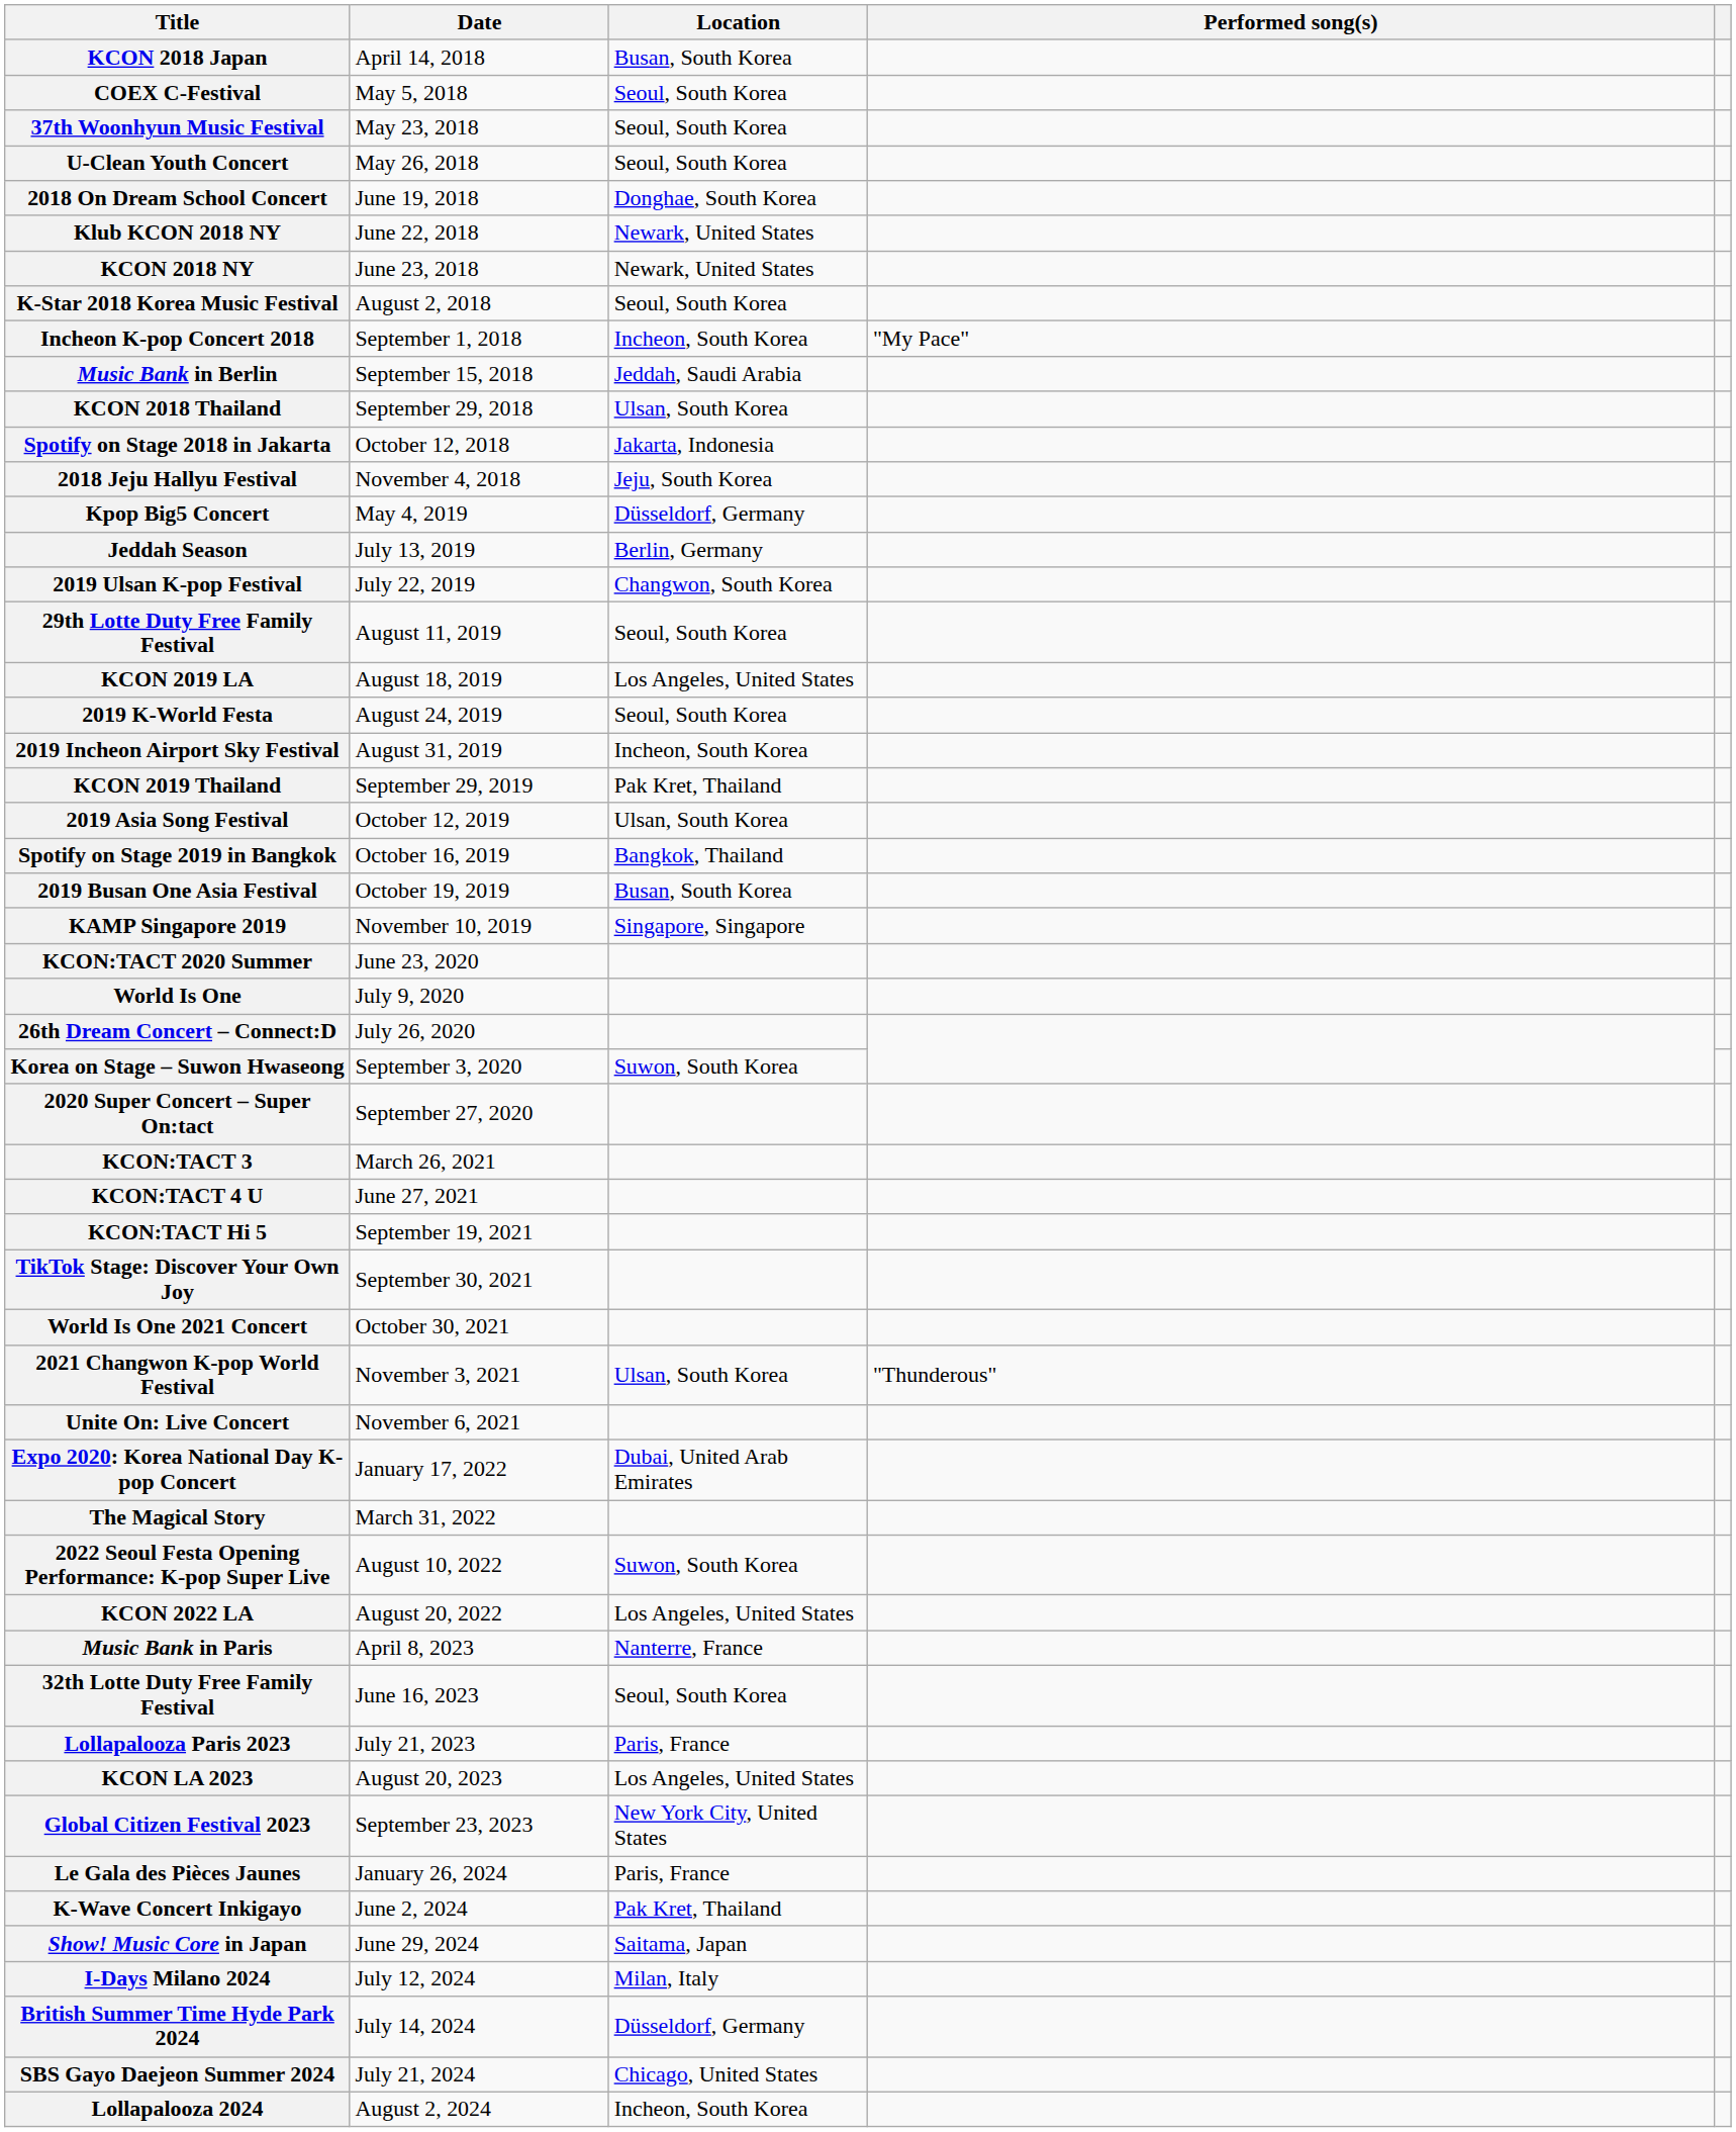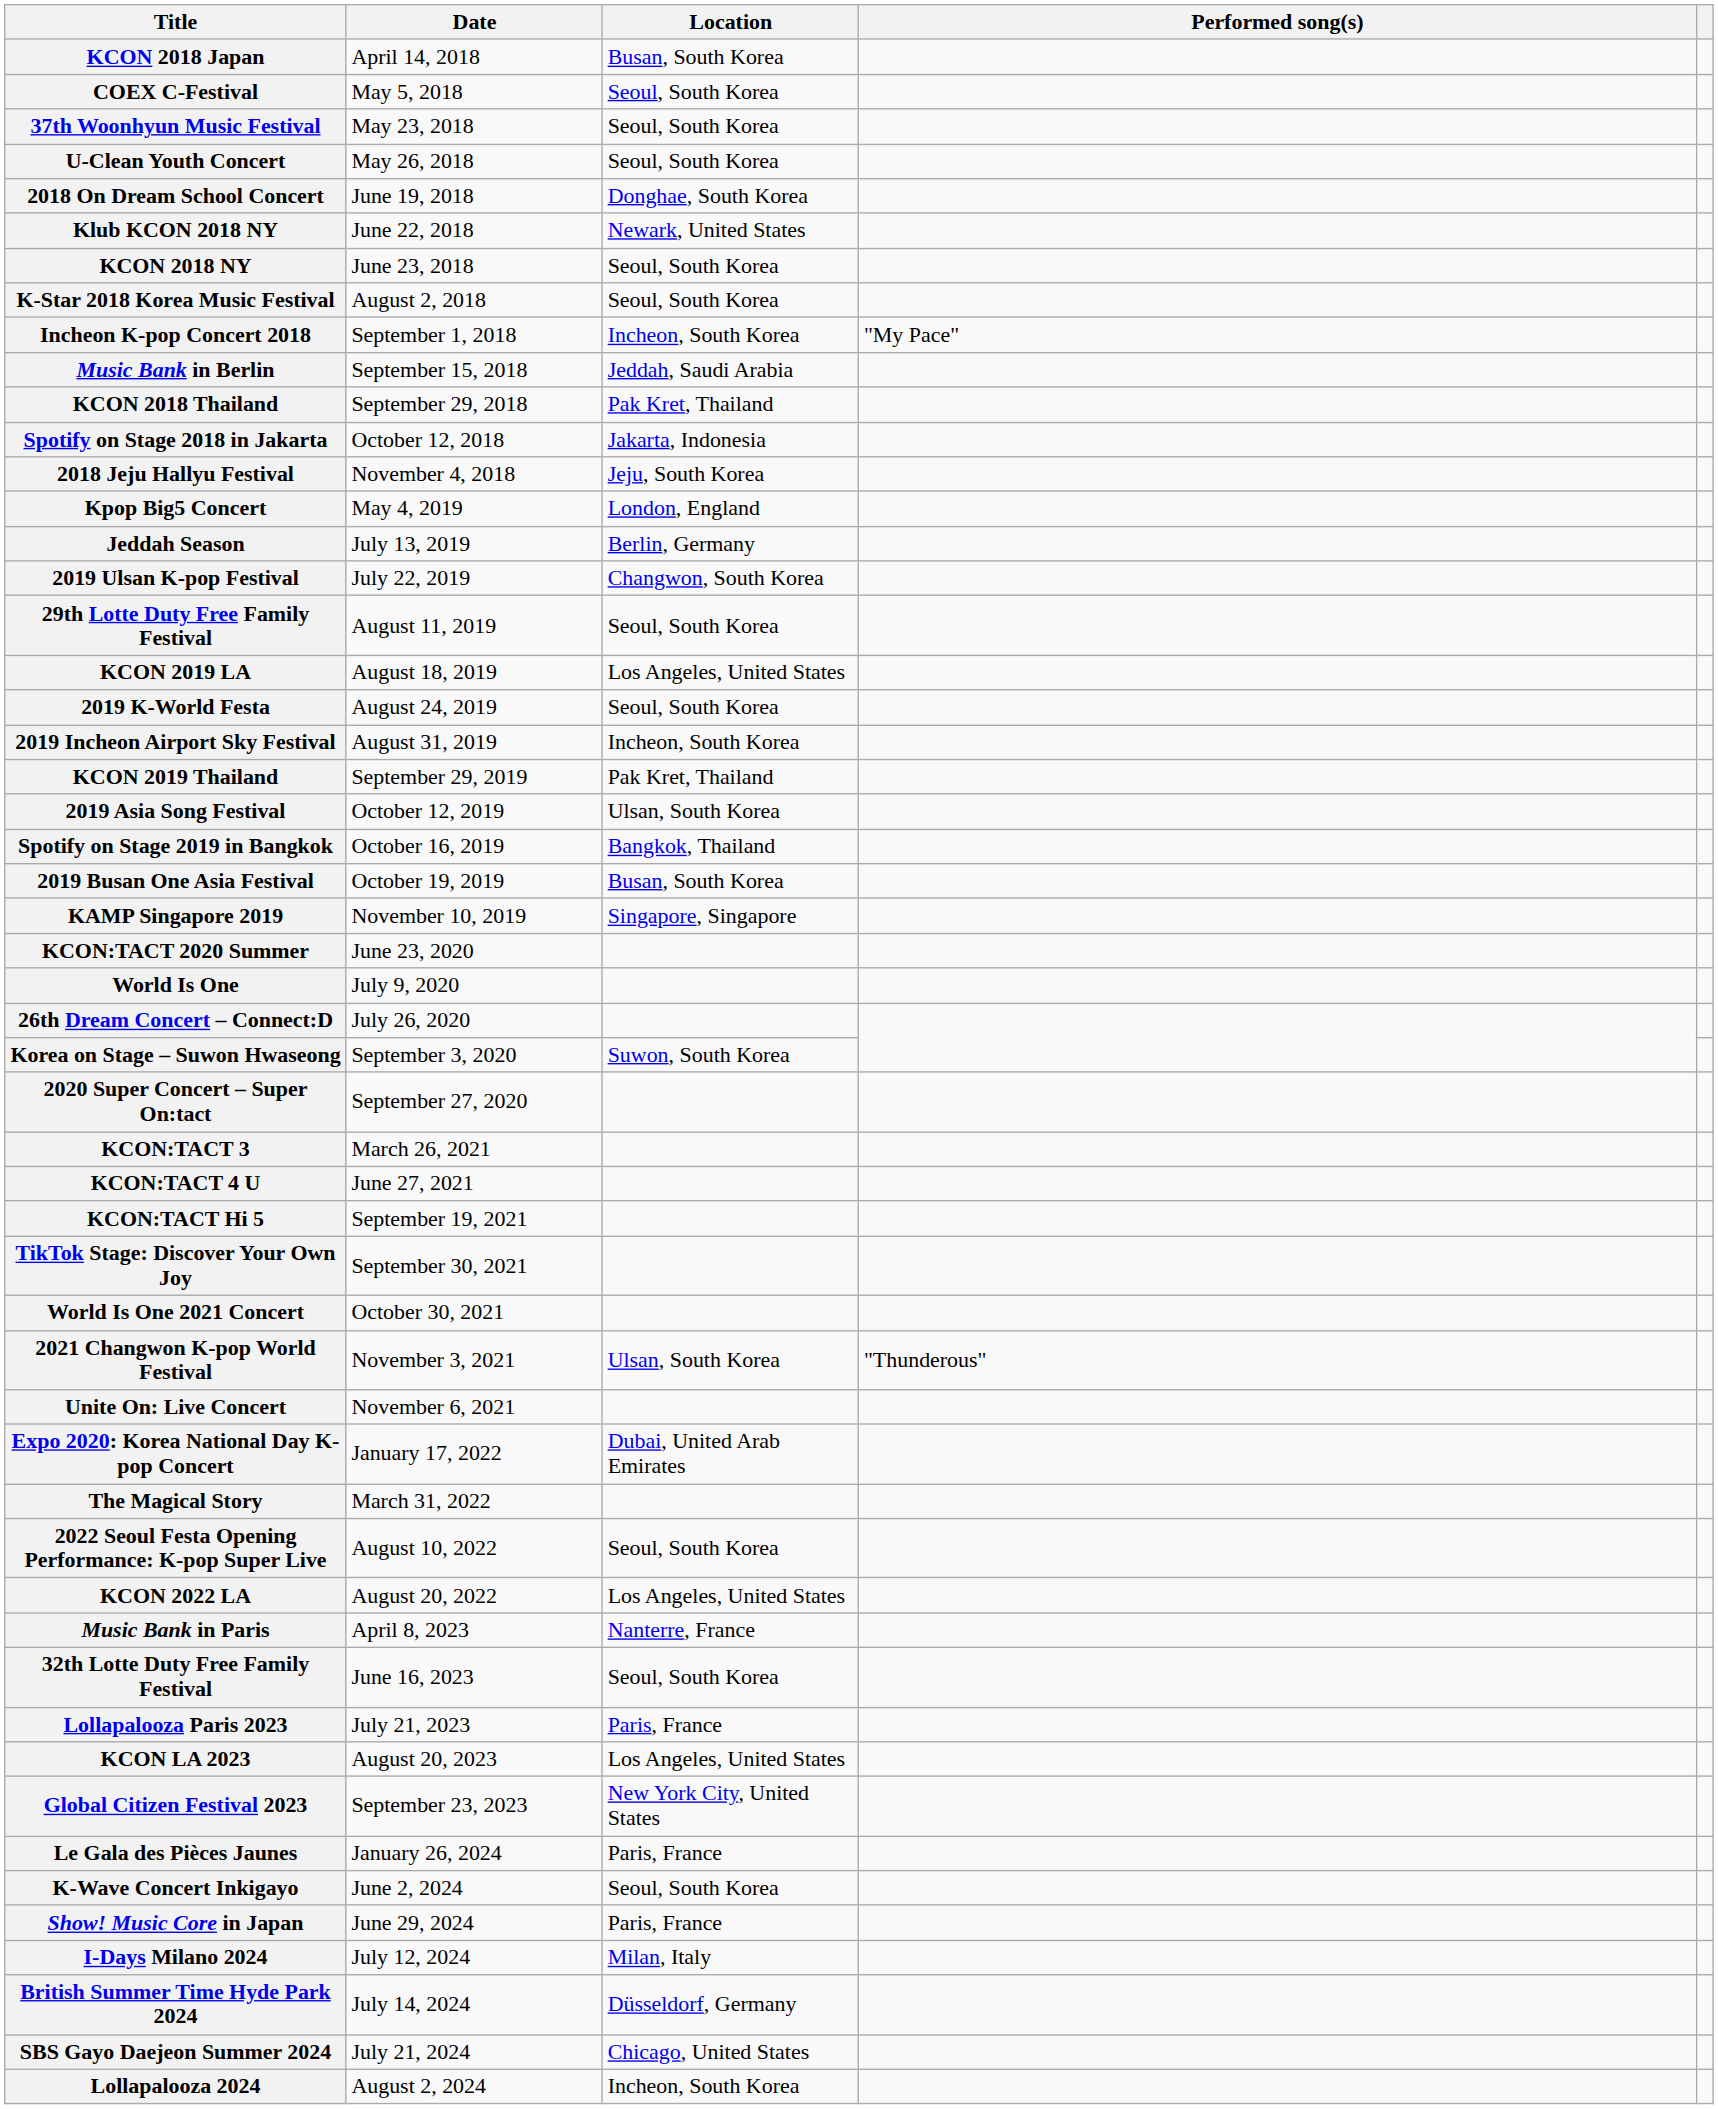KCON 2018 NY | Location: Newark, United States -> Seoul, South Korea
KCON 2018 Thailand | Location: Ulsan, South Korea -> Pak Kret, Thailand
Kpop Big5 Concert | Location: Düsseldorf, Germany -> London, England
2022 Seoul Festa Opening Performance: K-pop Super Live | Location: Suwon, South Korea -> Seoul, South Korea
K-Wave Concert Inkigayo | Location: Pak Kret, Thailand -> Seoul, South Korea
Show! Music Core in Japan | Location: Saitama, Japan -> Paris, France
